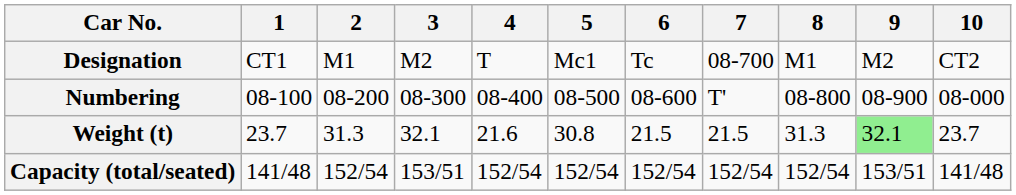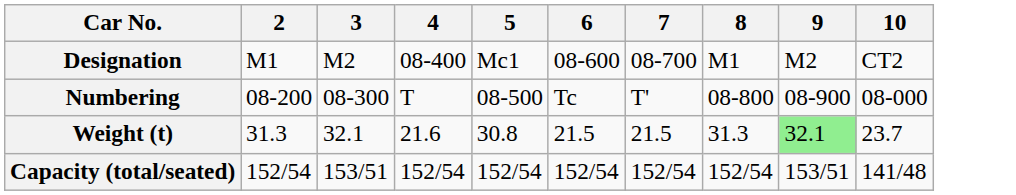- column: 1 | CT1 | 08-100 | 23.7 | 141/48
Designation | 4: T -> 08-400
Designation | 6: Tc -> 08-600
Numbering | 4: 08-400 -> T
Numbering | 6: 08-600 -> Tc
